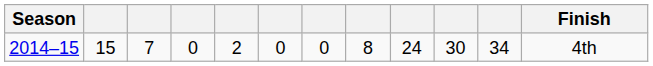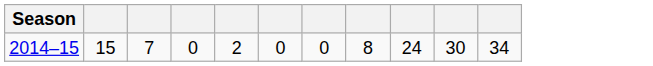- column: Finish | 4th
